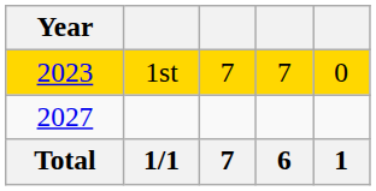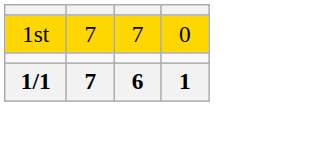- column: Year | 2023 | 2027 | Total
